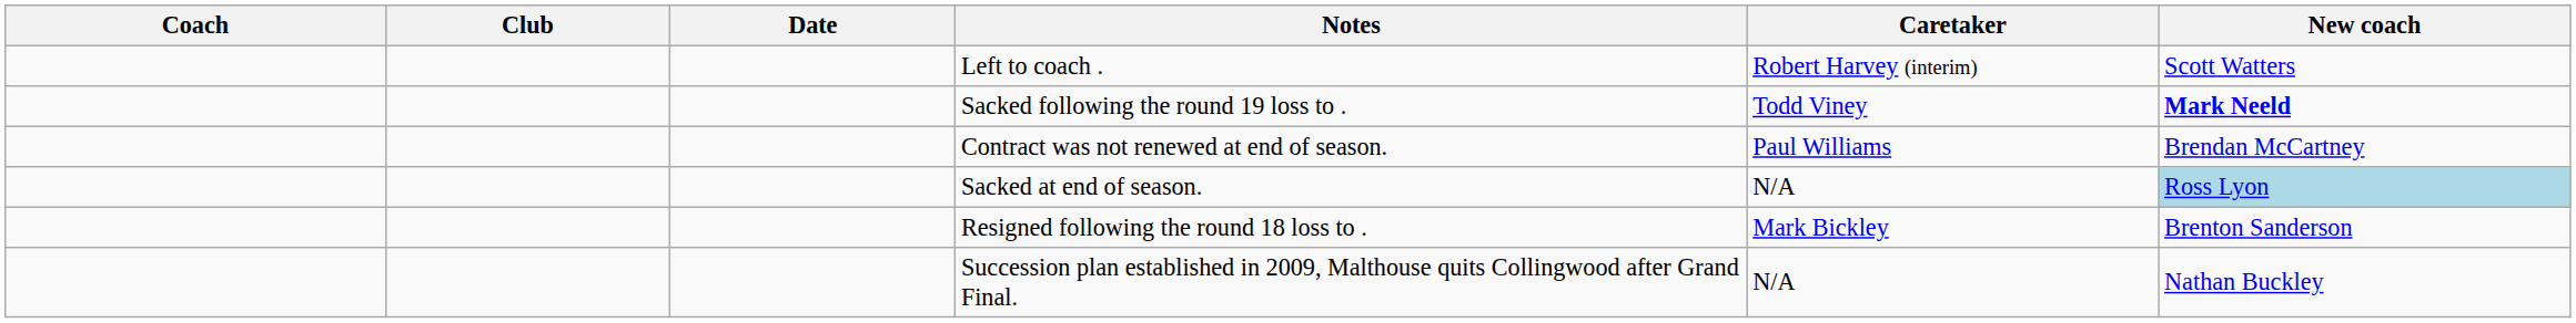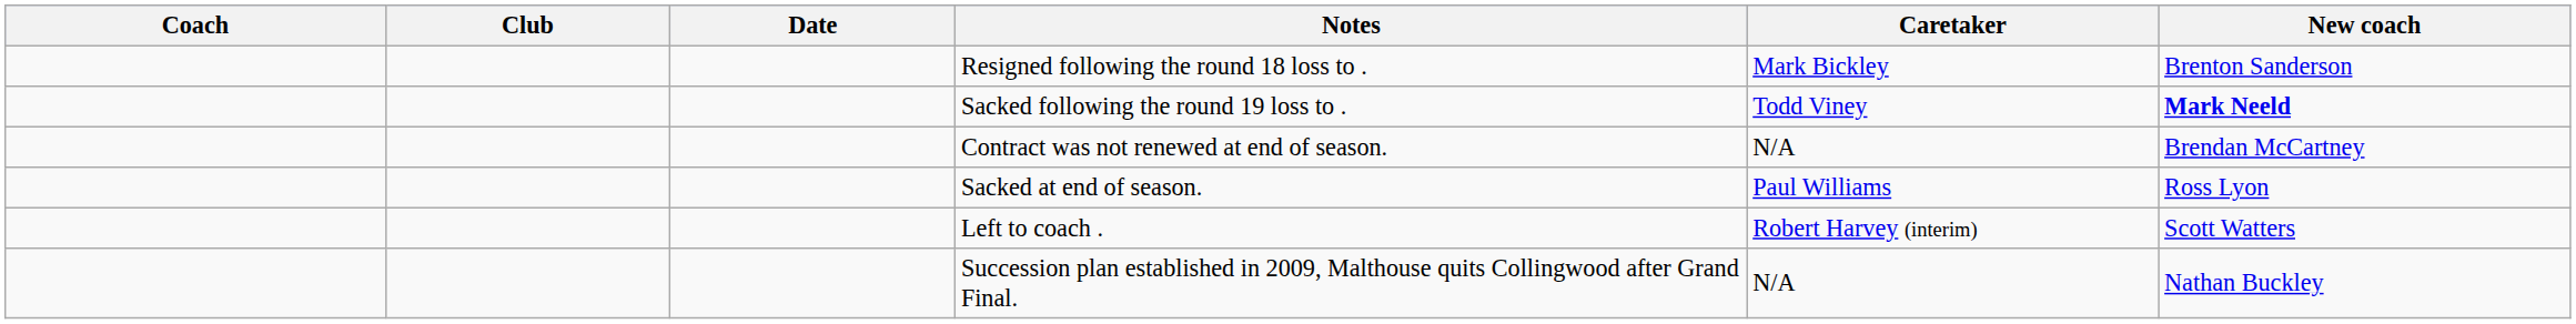rows swapped: Resigned following the round 18 loss to . <-> Left to coach .
Contract was not renewed at end of season. | Caretaker: Paul Williams -> N/A
Sacked at end of season. | Caretaker: N/A -> Paul Williams
Sacked at end of season. | New coach: lightblue background -> no background
